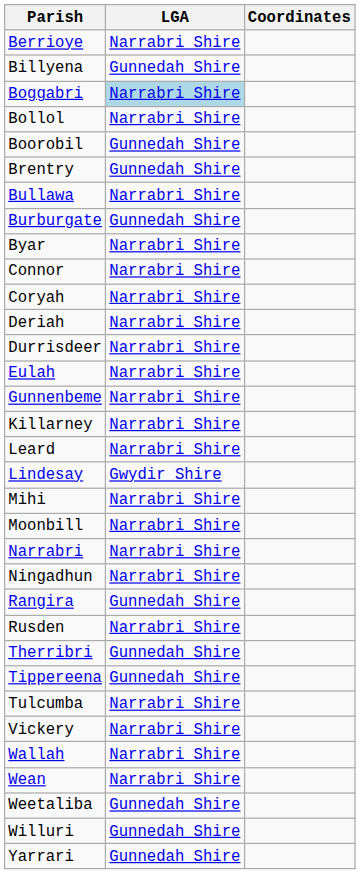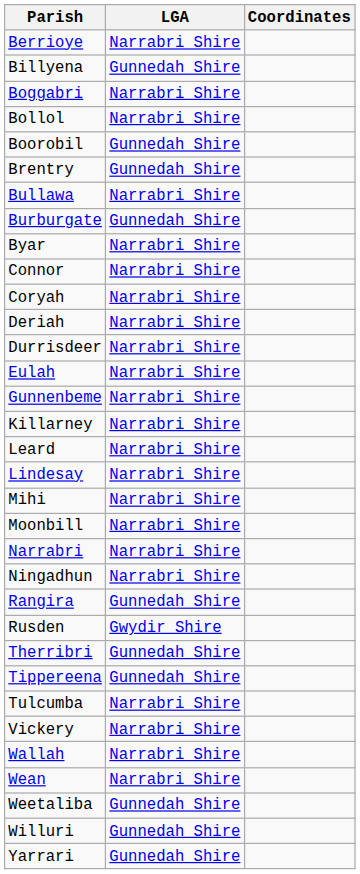Boggabri | LGA: lightblue background -> no background
Lindesay | LGA: Gwydir Shire -> Narrabri Shire
Rusden | LGA: Narrabri Shire -> Gwydir Shire
